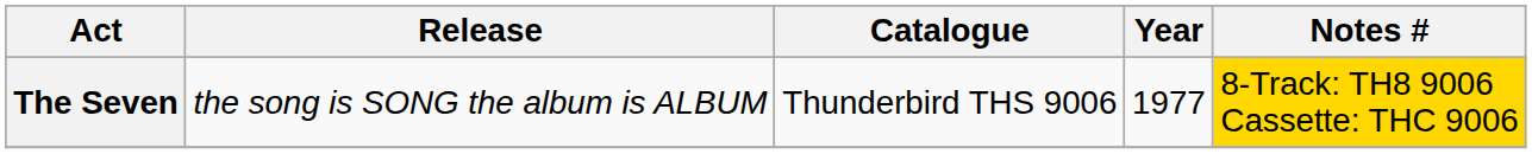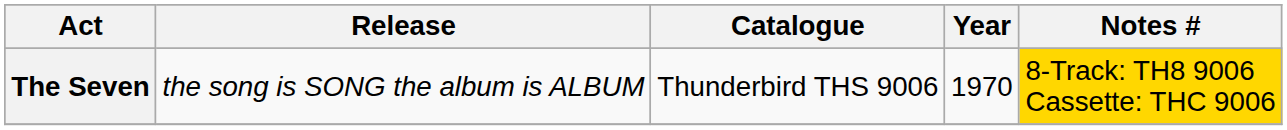The Seven | Year: 1977 -> 1970
